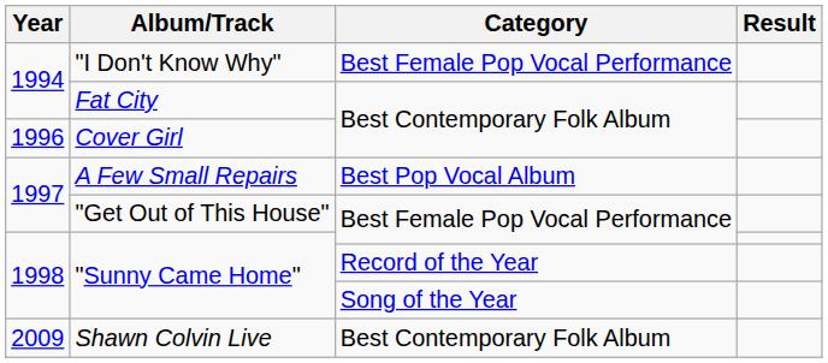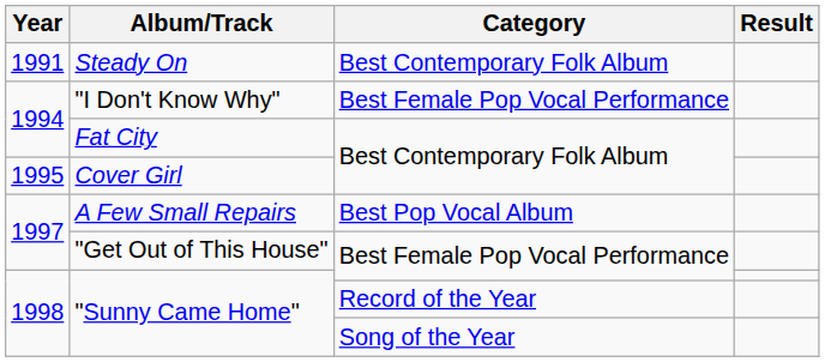+ row: 1991 | Steady On | Best Contemporary Folk Album
Cover Girl | Year: 1996 -> 1995
- row: 2009 | Shawn Colvin Live | Best Contemporary Folk Album
